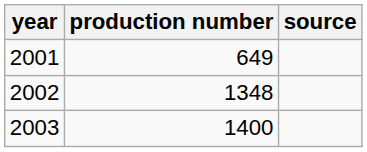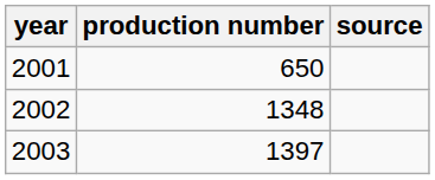2001 | production number: 649 -> 650
2003 | production number: 1400 -> 1397
